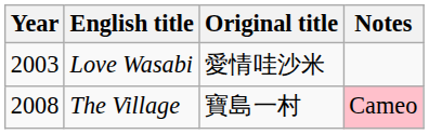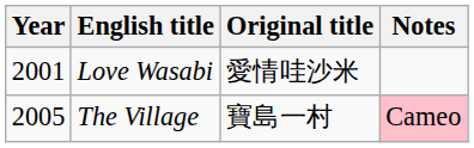Love Wasabi | Year: 2003 -> 2001
The Village | Year: 2008 -> 2005
